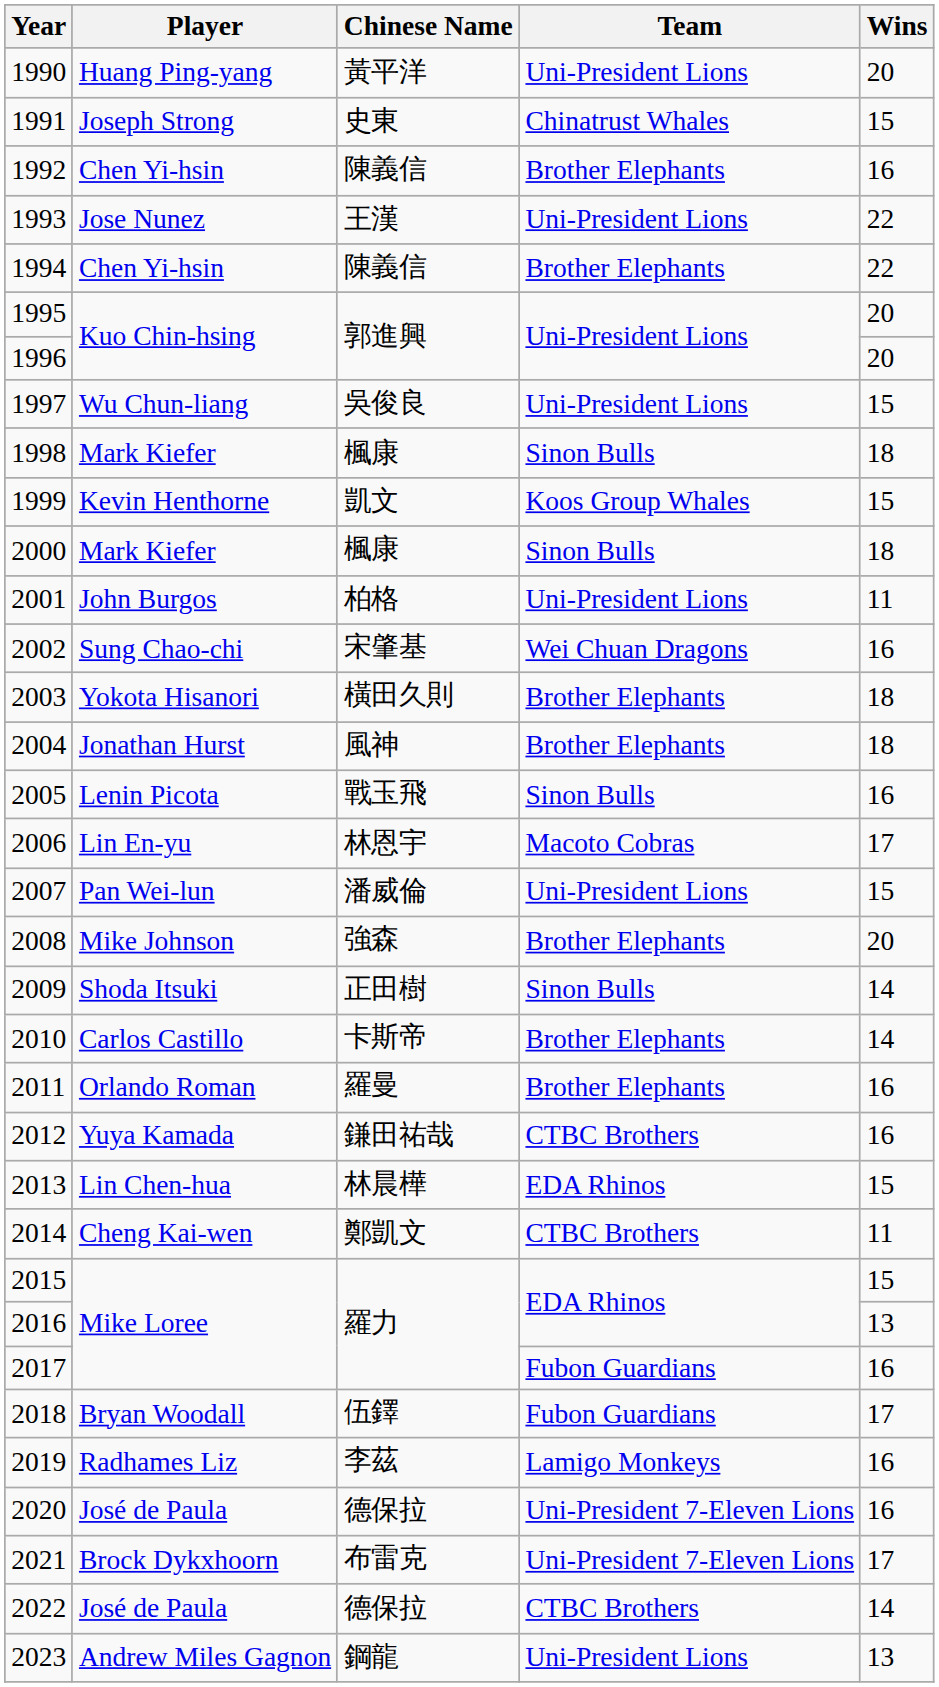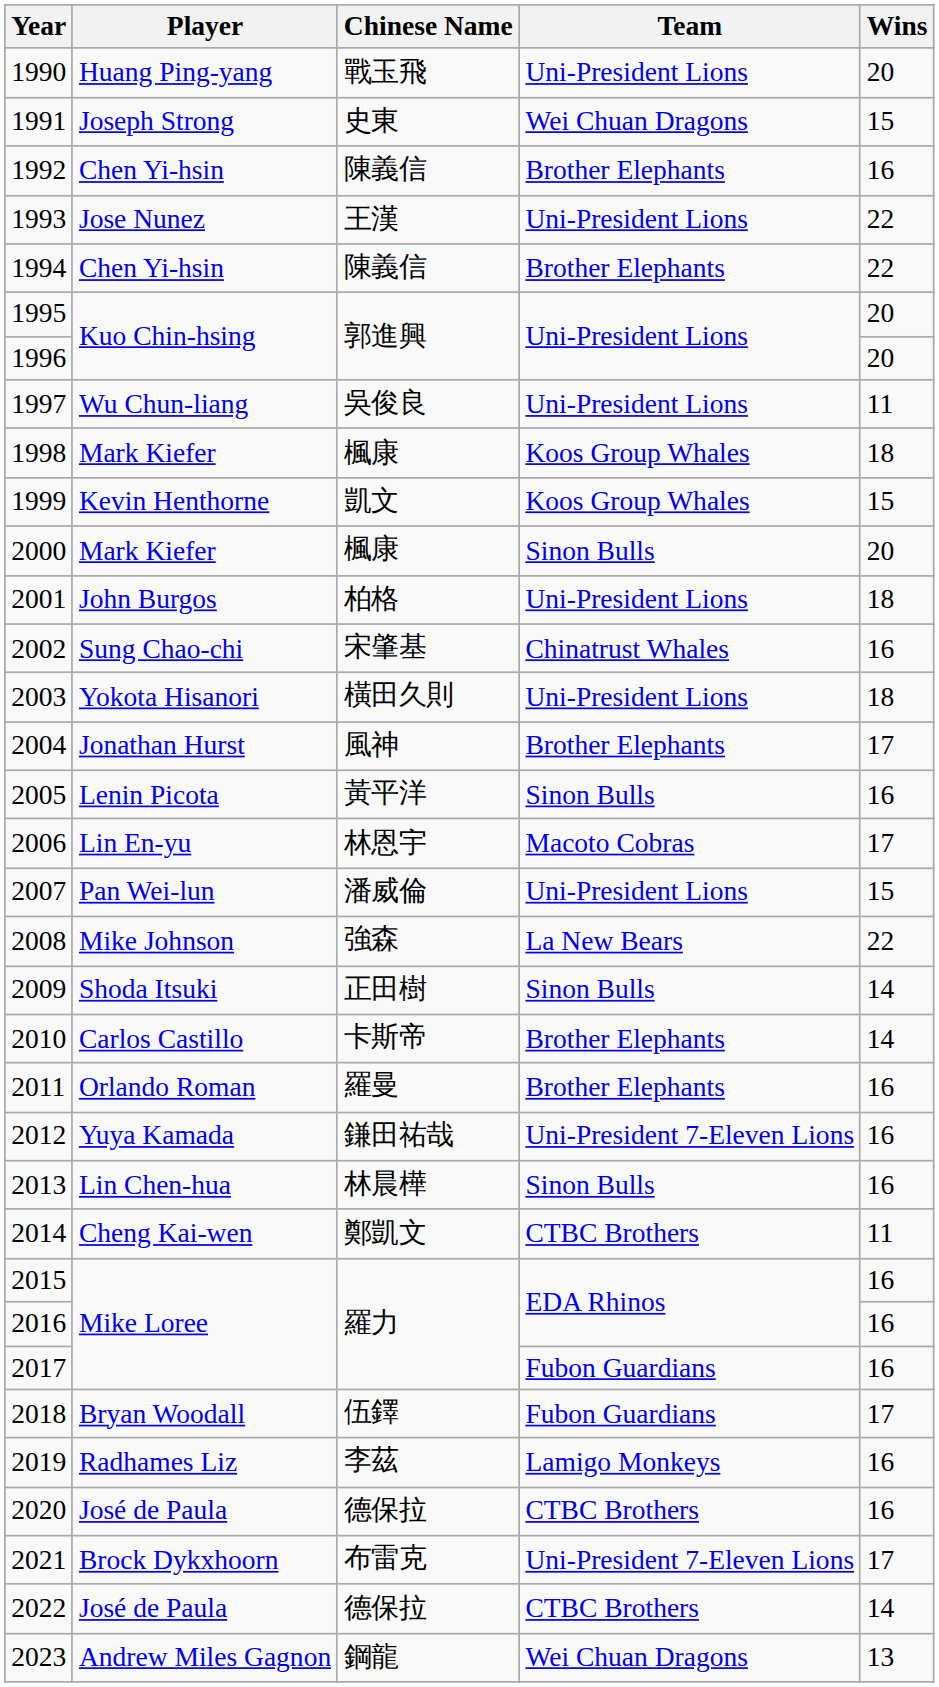1990 | Chinese Name: 黃平洋 -> 戰玉飛
1991 | Team: Chinatrust Whales -> Wei Chuan Dragons
1997 | Wins: 15 -> 11
1998 | Team: Sinon Bulls -> Koos Group Whales
2000 | Wins: 18 -> 20
2001 | Wins: 11 -> 18
2002 | Team: Wei Chuan Dragons -> Chinatrust Whales
2003 | Team: Brother Elephants -> Uni-President Lions
2004 | Wins: 18 -> 17
2005 | Chinese Name: 戰玉飛 -> 黃平洋
2008 | Team: Brother Elephants -> La New Bears
2008 | Wins: 20 -> 22
2012 | Team: CTBC Brothers -> Uni-President 7-Eleven Lions
2013 | Team: EDA Rhinos -> Sinon Bulls
2013 | Wins: 15 -> 16
2015 | Wins: 15 -> 16
2016 | Wins: 13 -> 16
2020 | Team: Uni-President 7-Eleven Lions -> CTBC Brothers
2023 | Team: Uni-President Lions -> Wei Chuan Dragons
